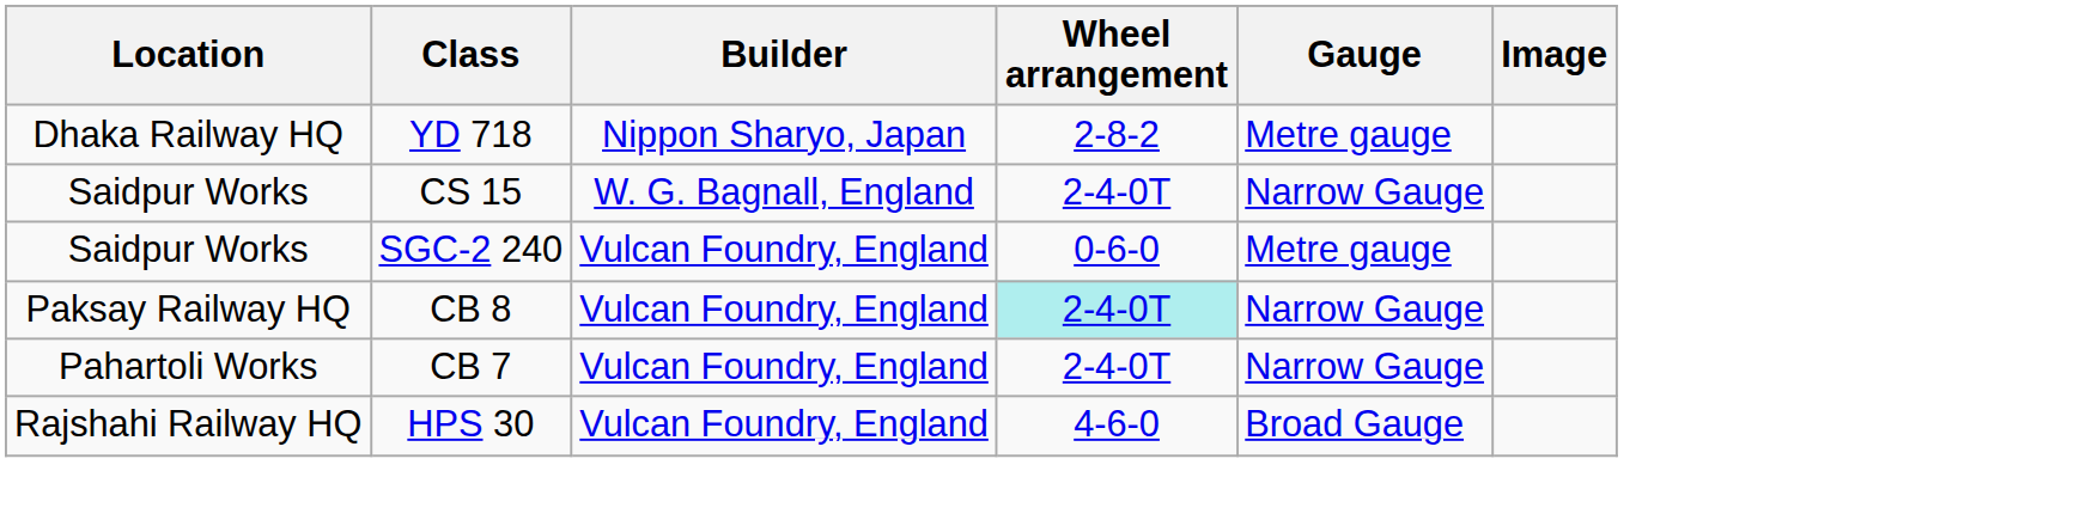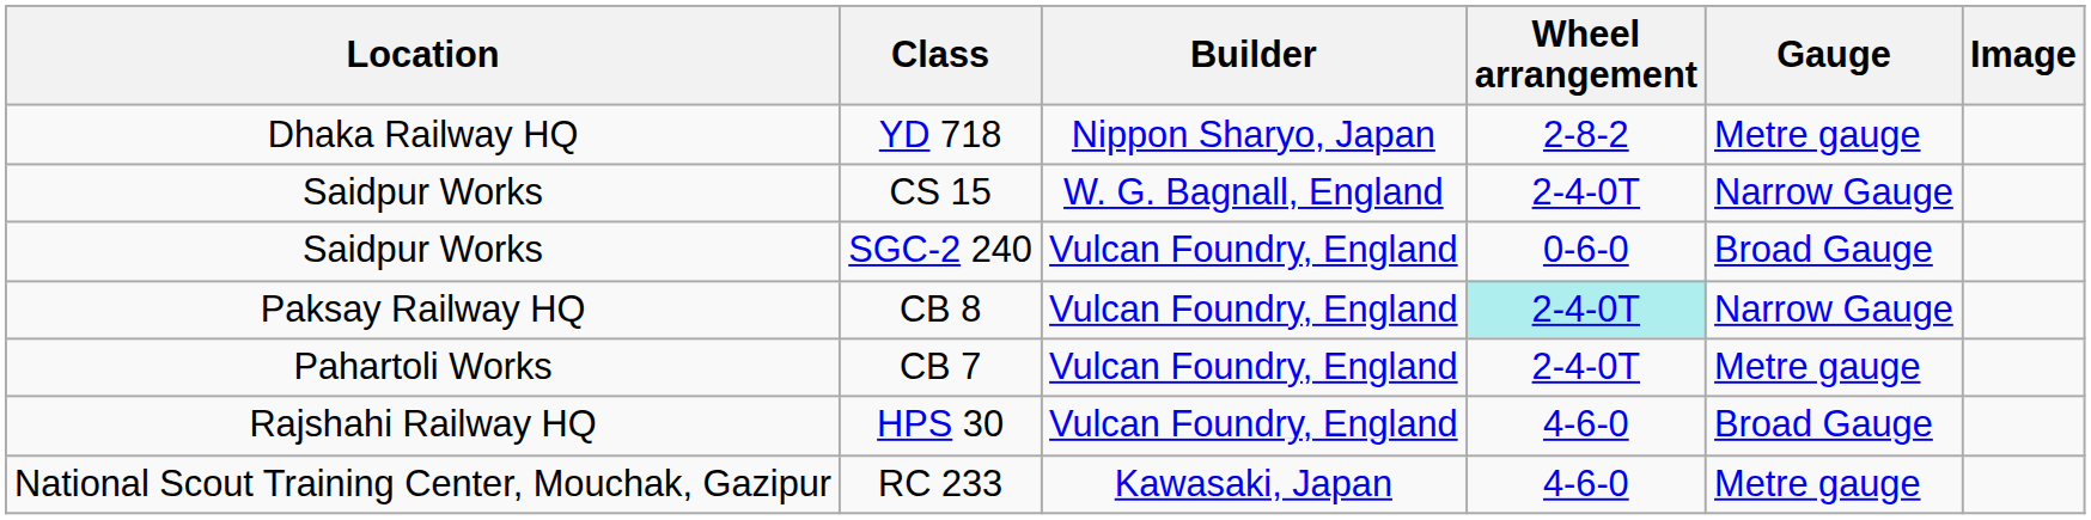SGC-2 240 | Gauge: Metre gauge -> Broad Gauge
CB 7 | Gauge: Narrow Gauge -> Metre gauge
+ row: National Scout Training Center, Mouchak, Gazipur | RC 233 | Kawasaki, Japan | 4-6-0 | Metre gauge
